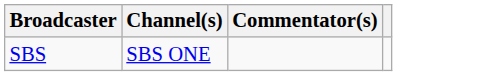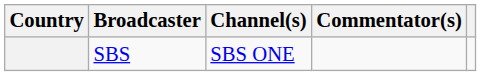+ column: Country
